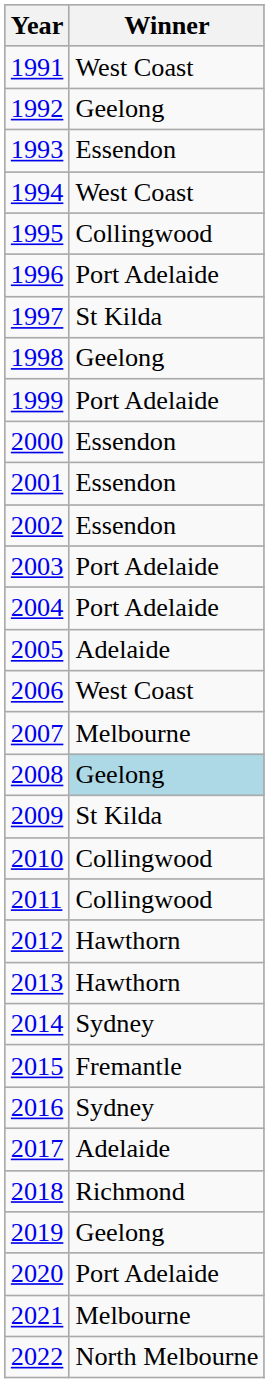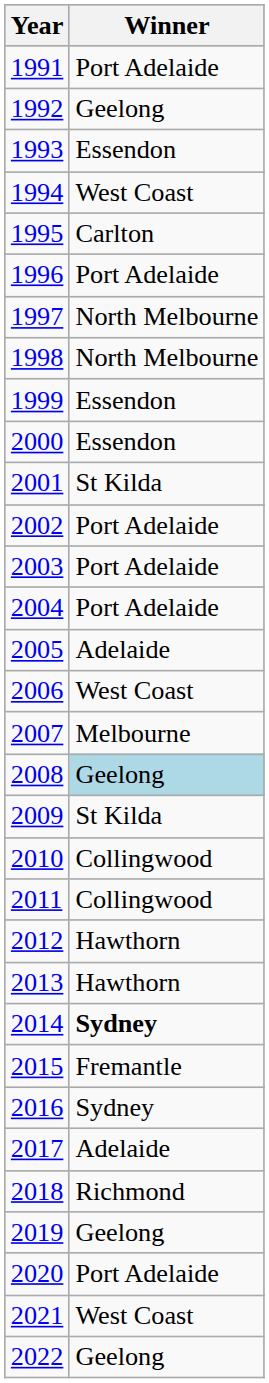1991 | Winner: West Coast -> Port Adelaide
1995 | Winner: Collingwood -> Carlton
1997 | Winner: St Kilda -> North Melbourne
1998 | Winner: Geelong -> North Melbourne
1999 | Winner: Port Adelaide -> Essendon
2001 | Winner: Essendon -> St Kilda
2002 | Winner: Essendon -> Port Adelaide
2014 | Winner: normal -> bold
2021 | Winner: Melbourne -> West Coast
2022 | Winner: North Melbourne -> Geelong
